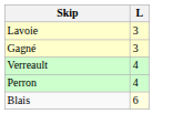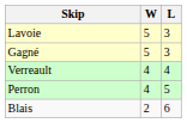+ column: W | 5 | 5 | 4 | 4 | 2
Perron | L: 4 -> 5
Blais | L: lightyellow background -> no background
